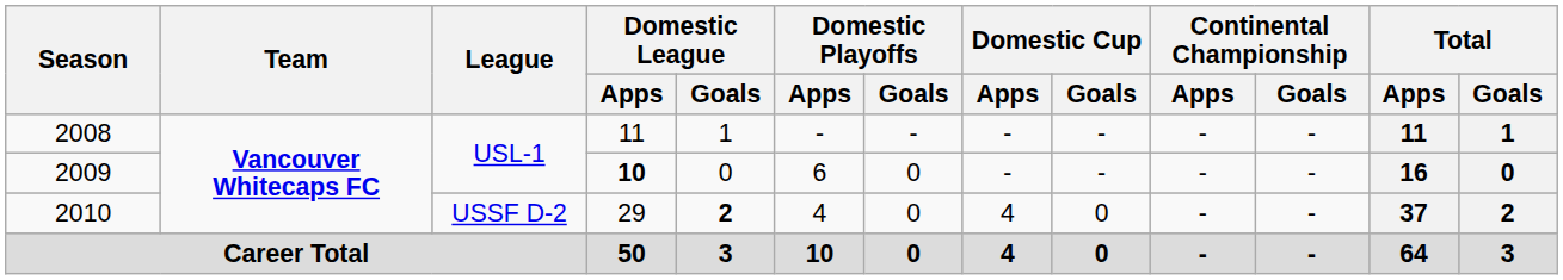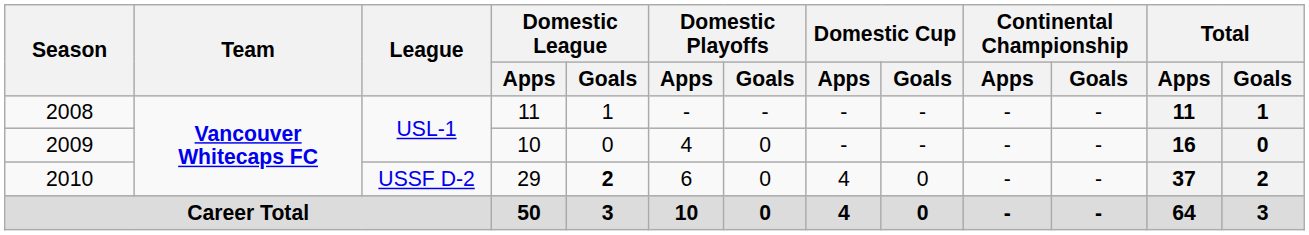2009 | Domestic League / Apps: bold -> normal
2009 | Domestic Playoffs / Apps: 6 -> 4
2010 | Domestic Playoffs / Apps: 4 -> 6
